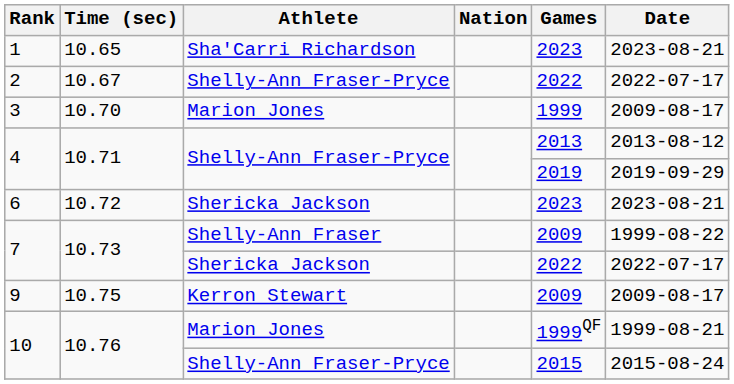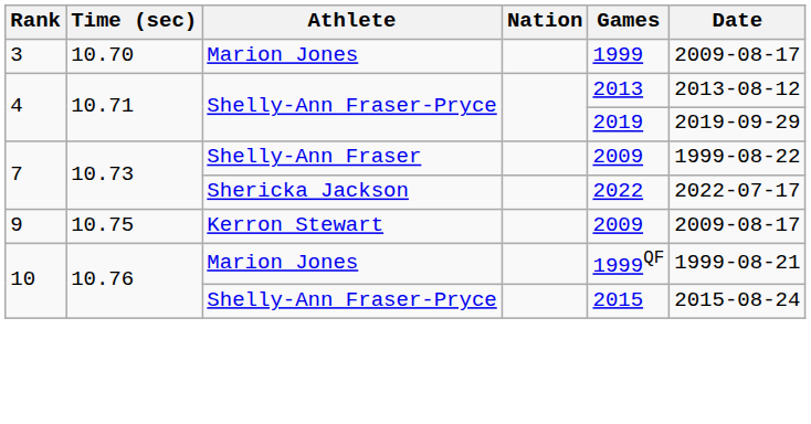- row: 1 | 10.65 | Sha'Carri Richardson | 2023 | 2023-08-21
- row: 2 | 10.67 | Shelly-Ann Fraser-Pryce | 2022 | 2022-07-17
- row: 6 | 10.72 | Shericka Jackson | 2023 | 2023-08-21
